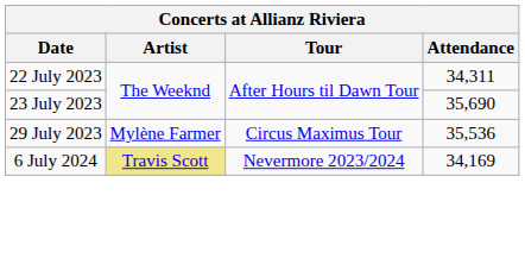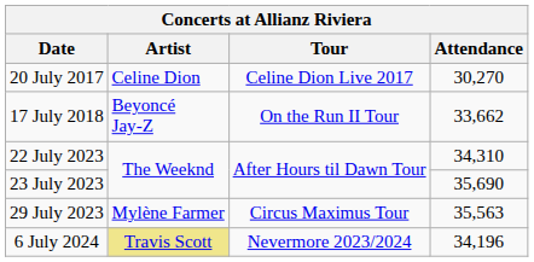+ row: 20 July 2017 | Celine Dion | Celine Dion Live 2017 | 30,270
+ row: 17 July 2018 | Beyoncé Jay-Z | On the Run II Tour | 33,662
22 July 2023 | Attendance: 34,311 -> 34,310
29 July 2023 | Attendance: 35,536 -> 35,563
6 July 2024 | Attendance: 34,169 -> 34,196
